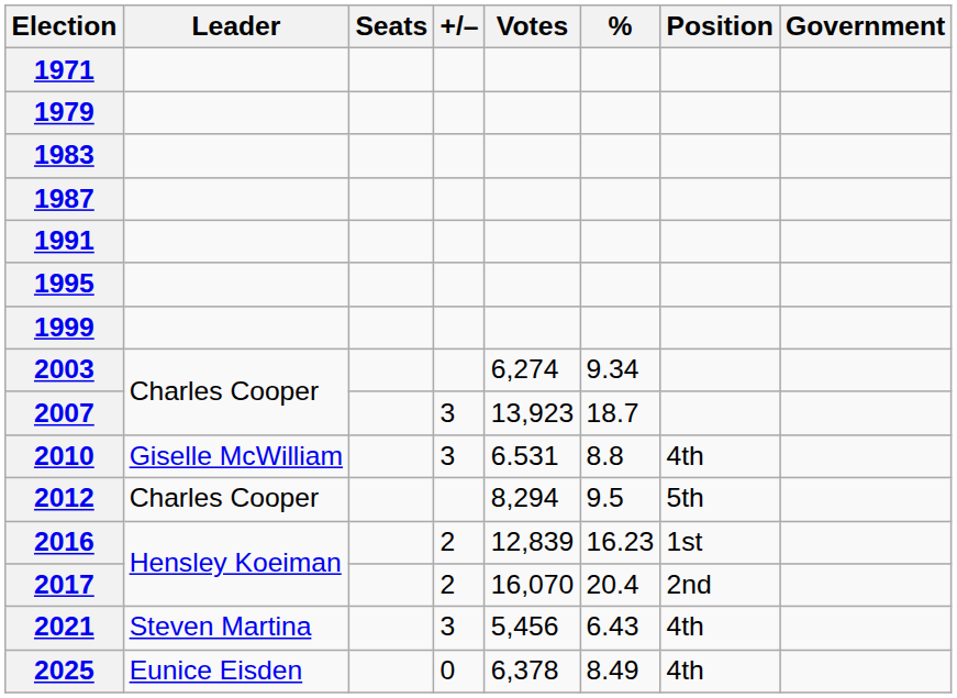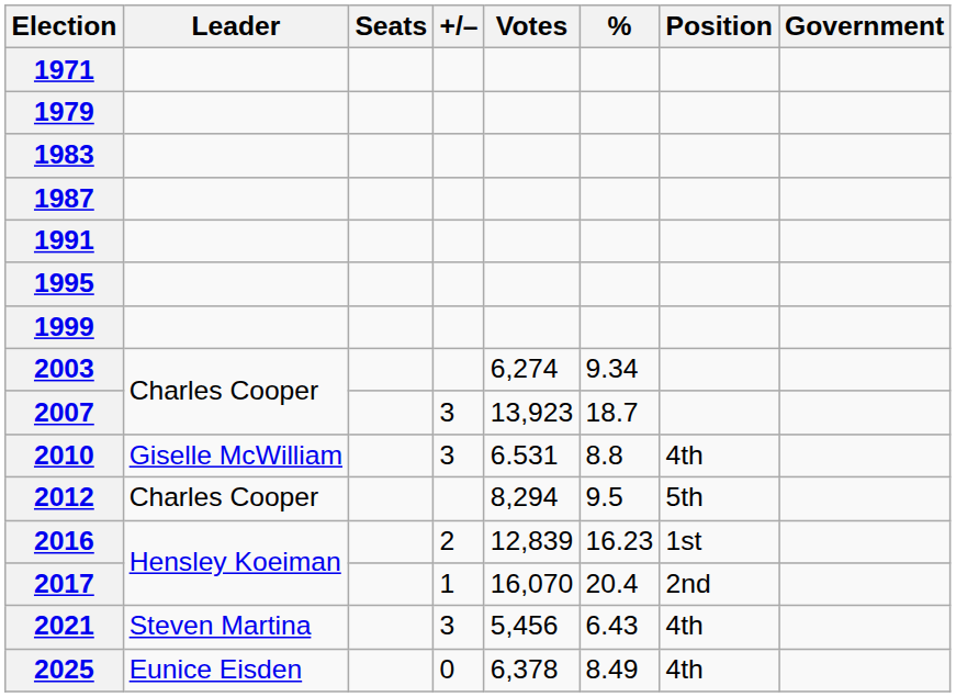2017 | +/–: 2 -> 1
